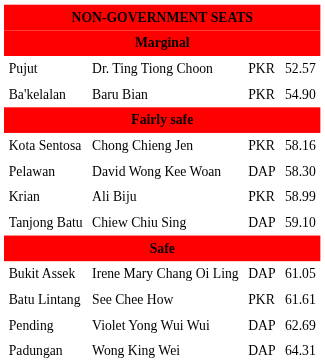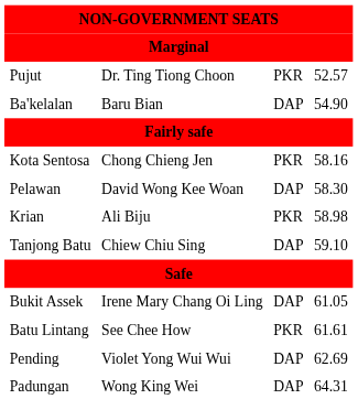Ba'kelalan | column 3: PKR -> DAP
Krian | column 4: 58.99 -> 58.98
